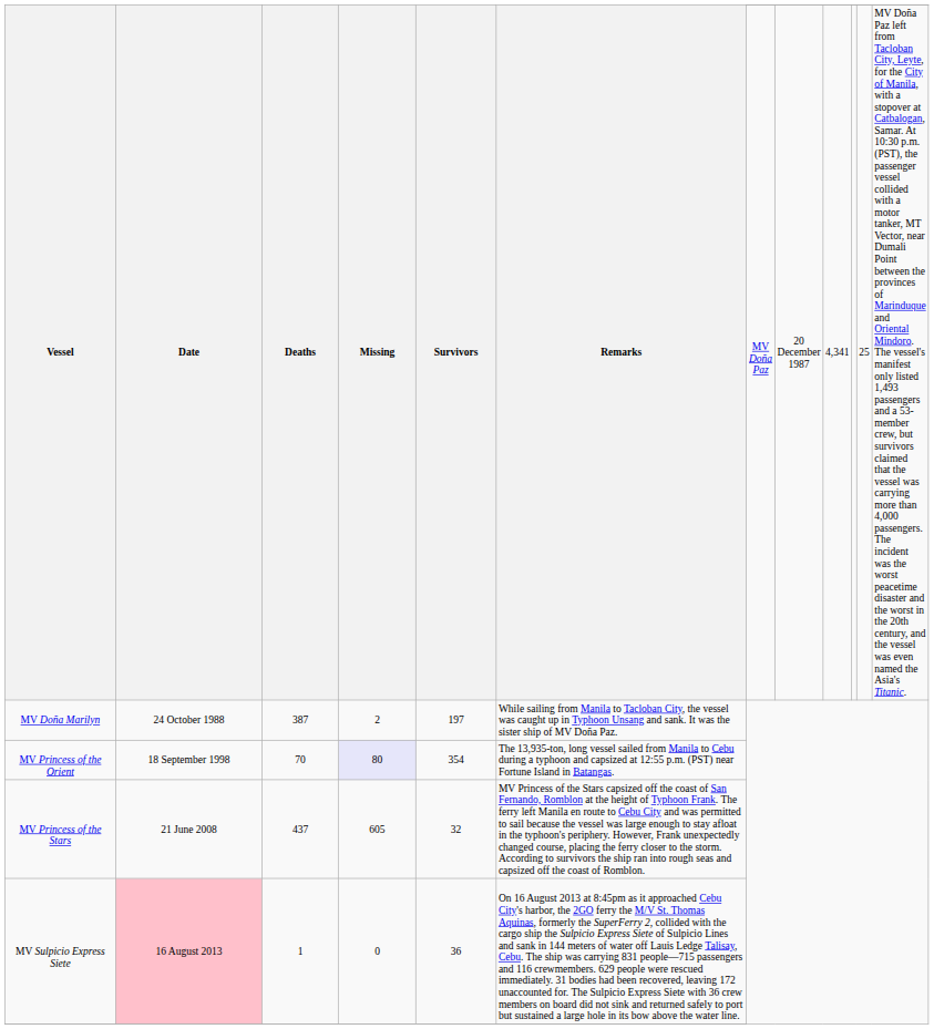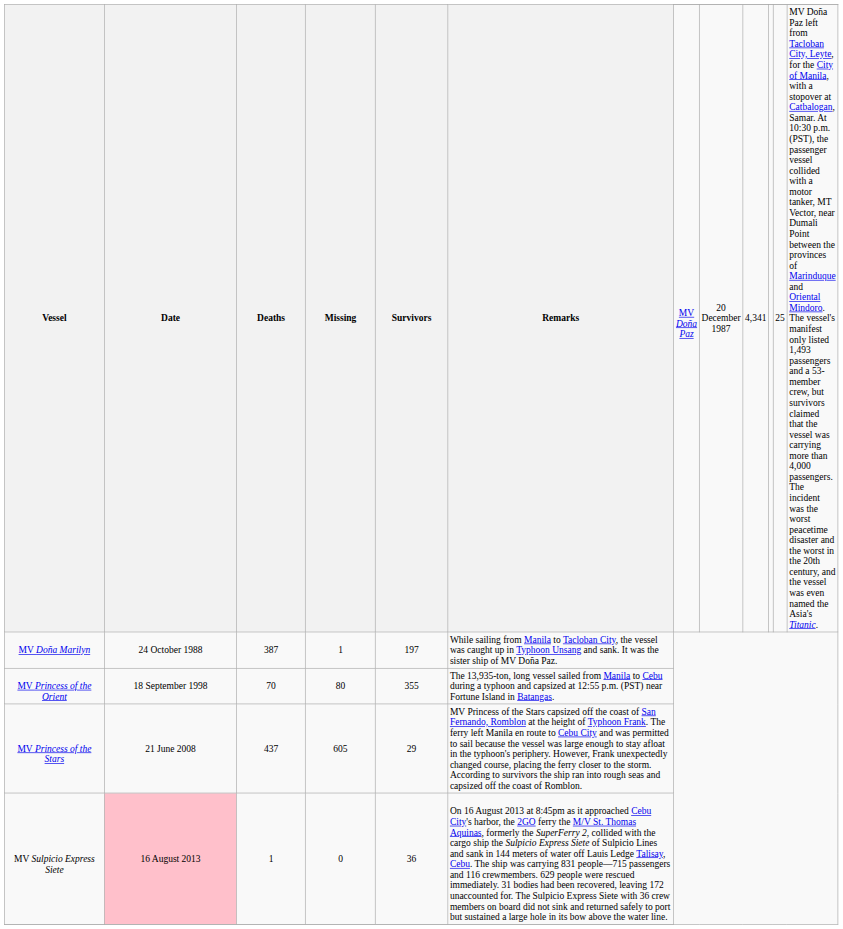MV Doña Marilyn | Missing: 2 -> 1
MV Princess of the Orient | Missing: lavender background -> no background
MV Princess of the Orient | Survivors: 354 -> 355
MV Princess of the Stars | Survivors: 32 -> 29
